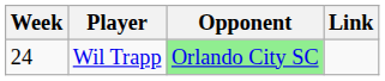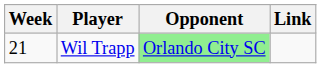Wil Trapp | Week: 24 -> 21
